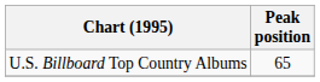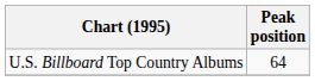U.S. Billboard Top Country Albums | Peak position: 65 -> 64
